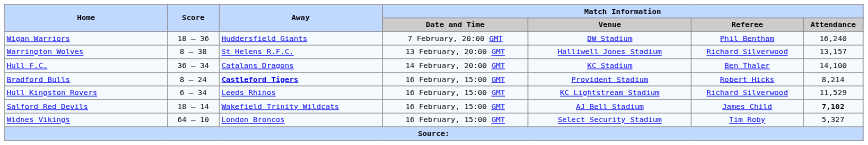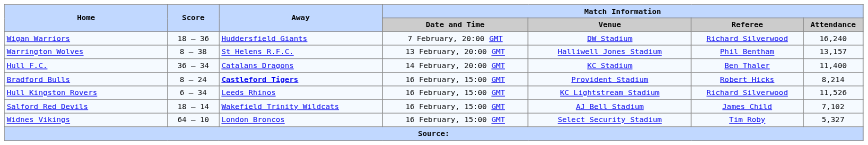Wigan Warriors | Match Information / Referee: Phil Bentham -> Richard Silverwood
Warrington Wolves | Match Information / Referee: Richard Silverwood -> Phil Bentham
Hull F.C. | Match Information / Attendance: 14,100 -> 11,400
Hull Kingston Rovers | Match Information / Attendance: 11,529 -> 11,526
Salford Red Devils | Match Information / Attendance: bold -> normal
